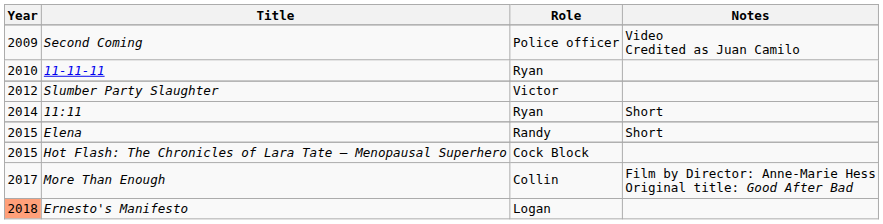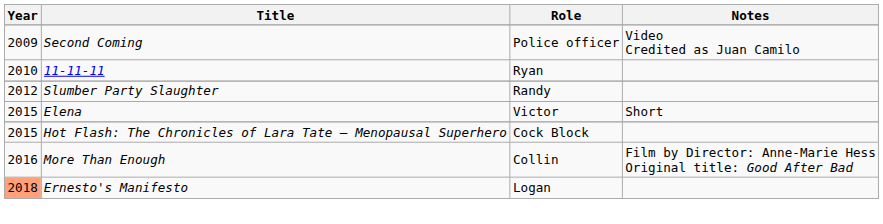Slumber Party Slaughter | Role: Victor -> Randy
- row: 2014 | 11:11 | Ryan | Short
Elena | Role: Randy -> Victor
More Than Enough | Year: 2017 -> 2016
